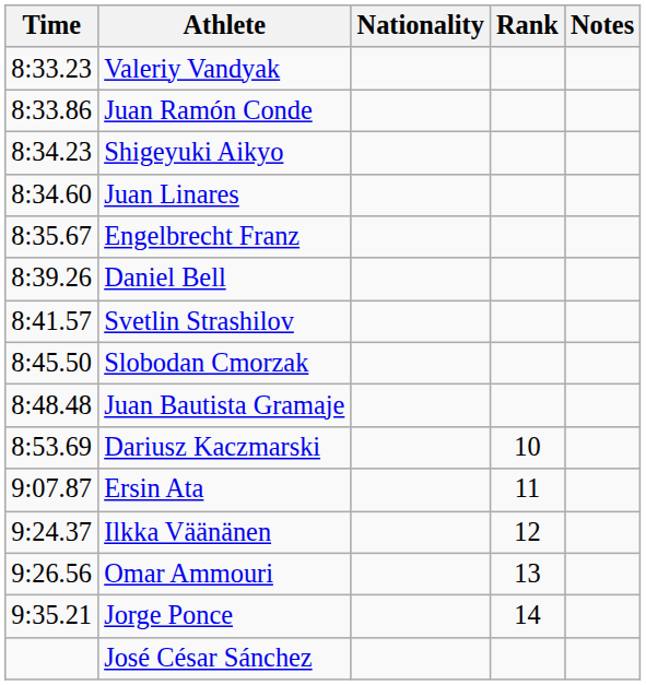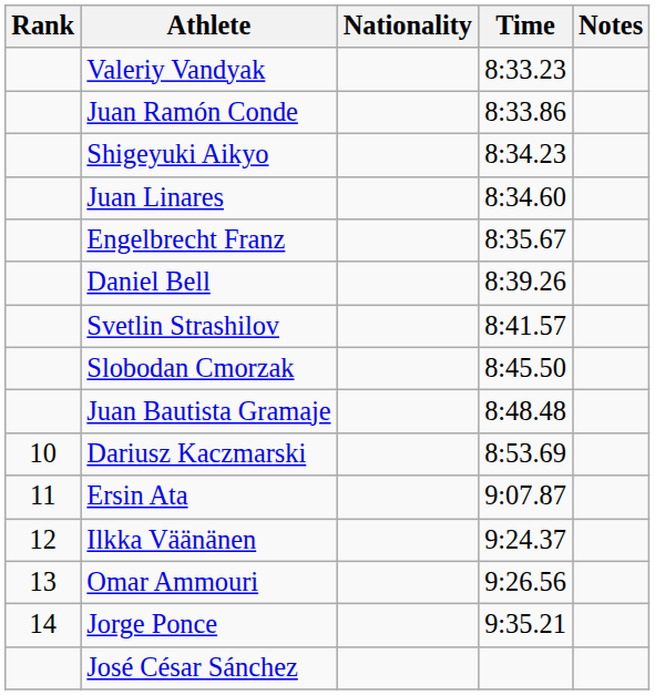columns swapped: Rank <-> Time
